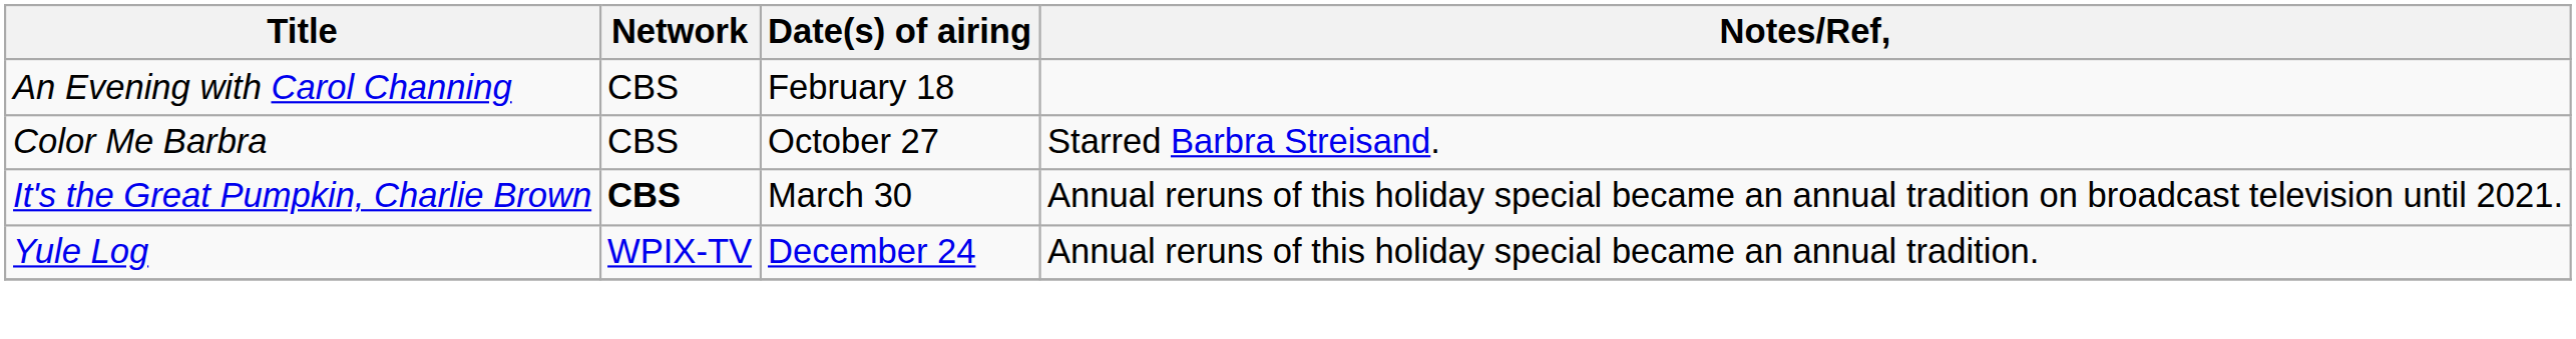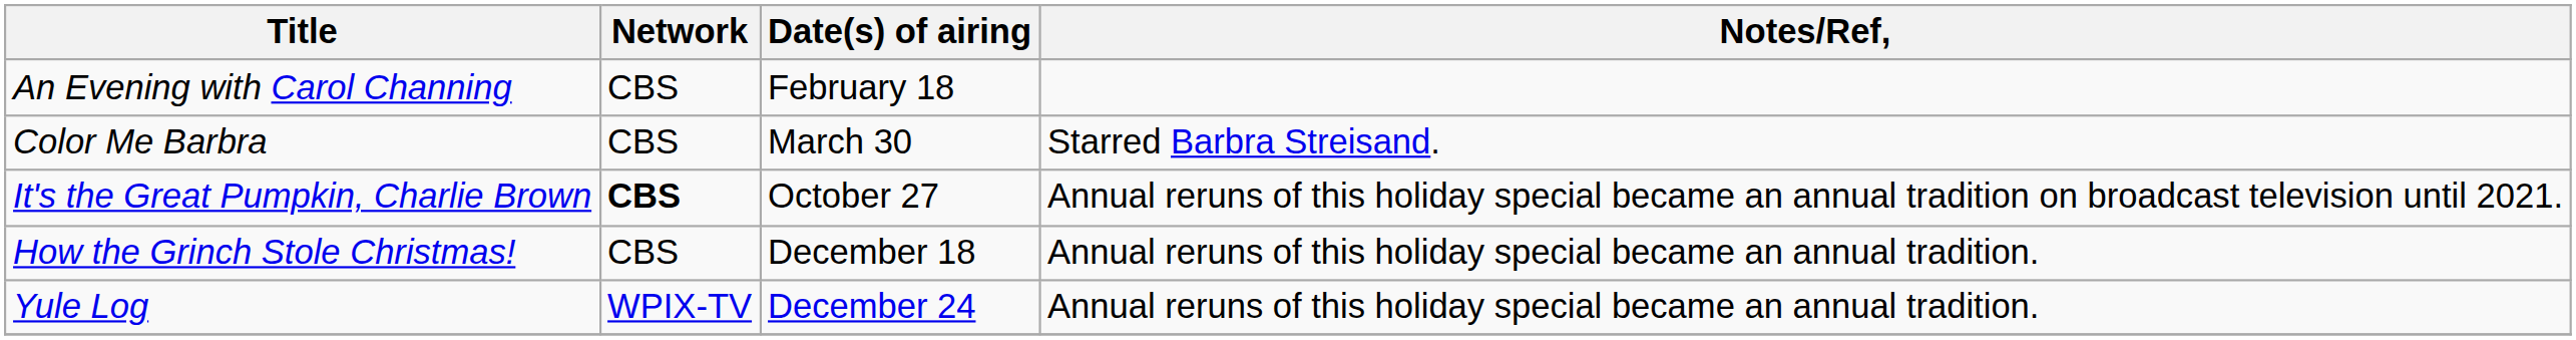Color Me Barbra | Date(s) of airing: October 27 -> March 30
It's the Great Pumpkin, Charlie Brown | Date(s) of airing: March 30 -> October 27
+ row: How the Grinch Stole Christmas! | CBS | December 18 | Annual reruns of this holiday special became an annual tradition.
